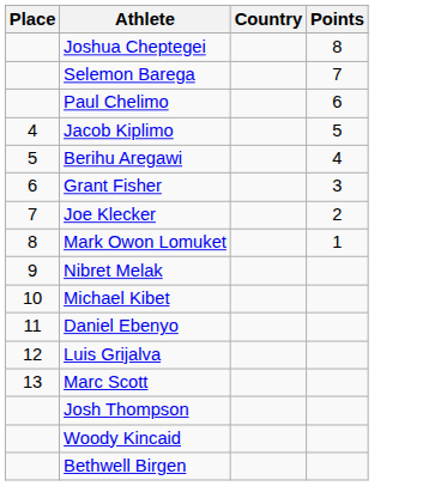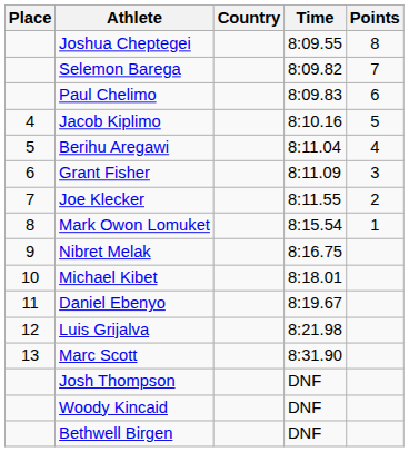+ column: Time | 8:09.55 | 8:09.82 | 8:09.83 | 8:10.16 | 8:11.04 | 8:11.09 | 8:11.55 | 8:15.54 | 8:16.75 | 8:18.01 | 8:19.67 | 8:21.98 | 8:31.90 | DNF | DNF | DNF
